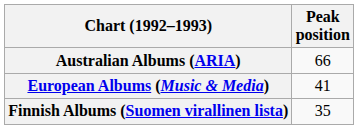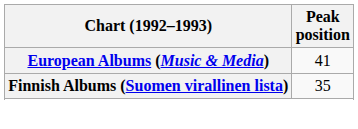- row: Australian Albums (ARIA) | 66
